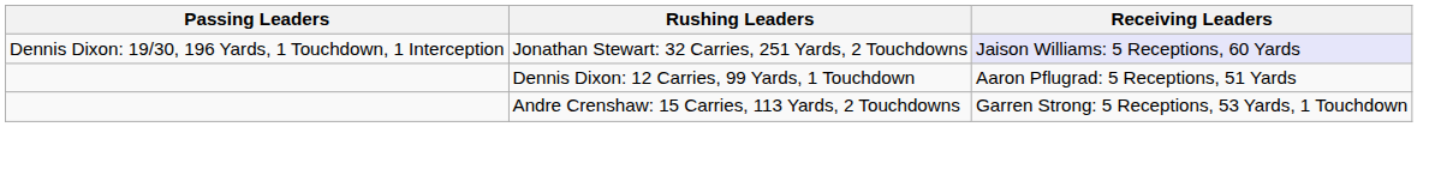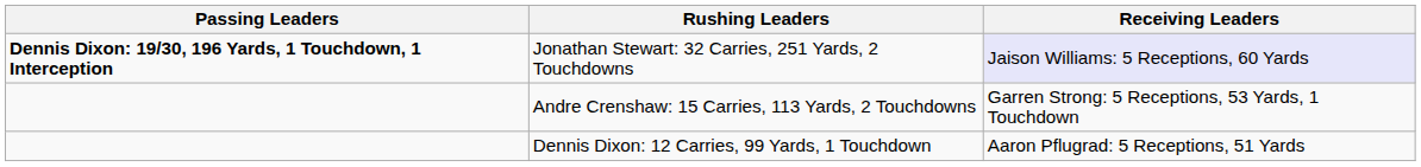Jonathan Stewart: 32 Carries, 251 Yards, 2 Touchdowns | Passing Leaders: normal -> bold
rows swapped: Andre Crenshaw: 15 Carries, 113 Yards, 2 Touchdowns <-> Dennis Dixon: 12 Carries, 99 Yards, 1 Touchdown
